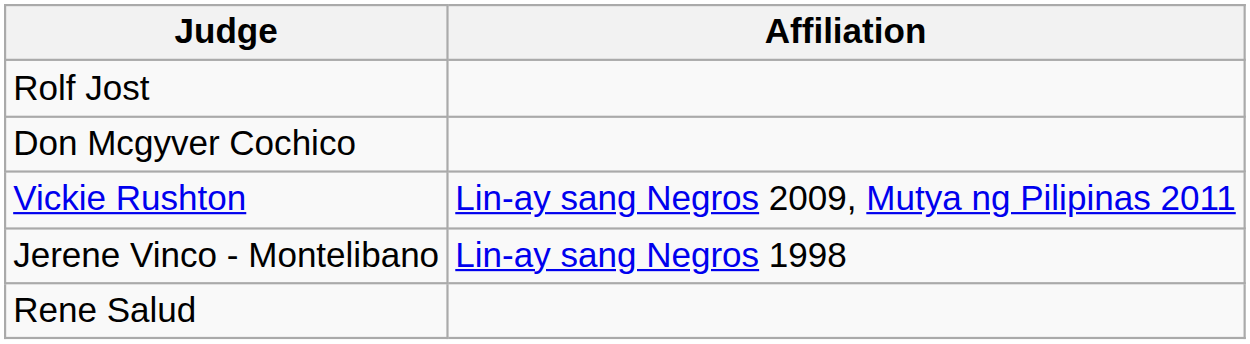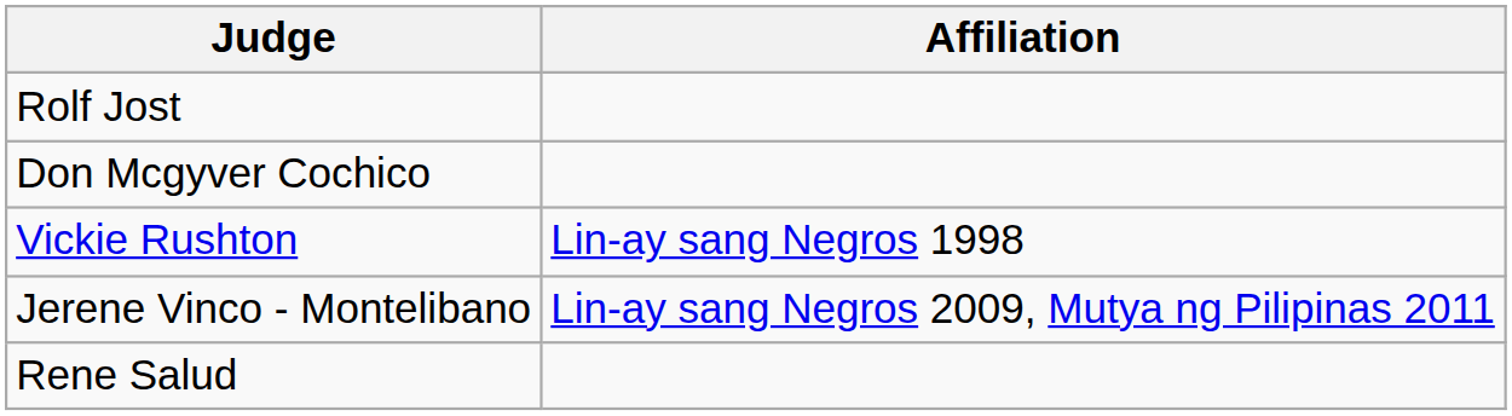Vickie Rushton | Affiliation: Lin-ay sang Negros 2009, Mutya ng Pilipinas 2011 -> Lin-ay sang Negros 1998
Jerene Vinco - Montelibano | Affiliation: Lin-ay sang Negros 1998 -> Lin-ay sang Negros 2009, Mutya ng Pilipinas 2011
